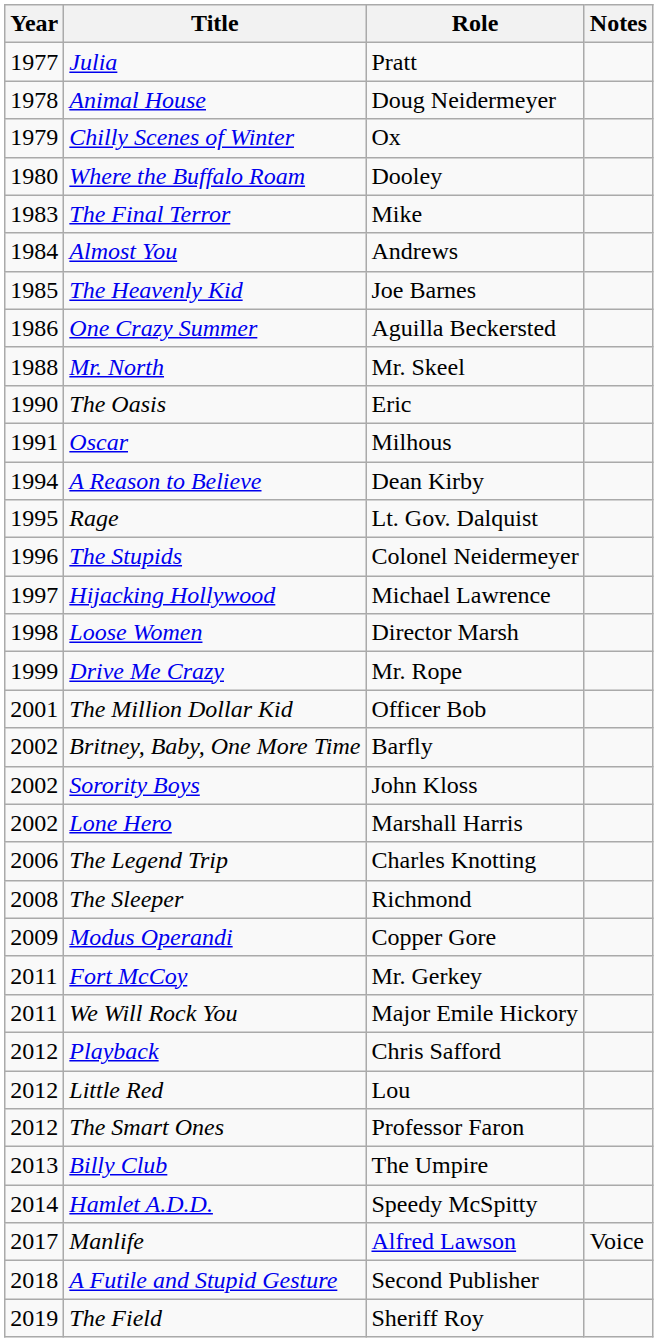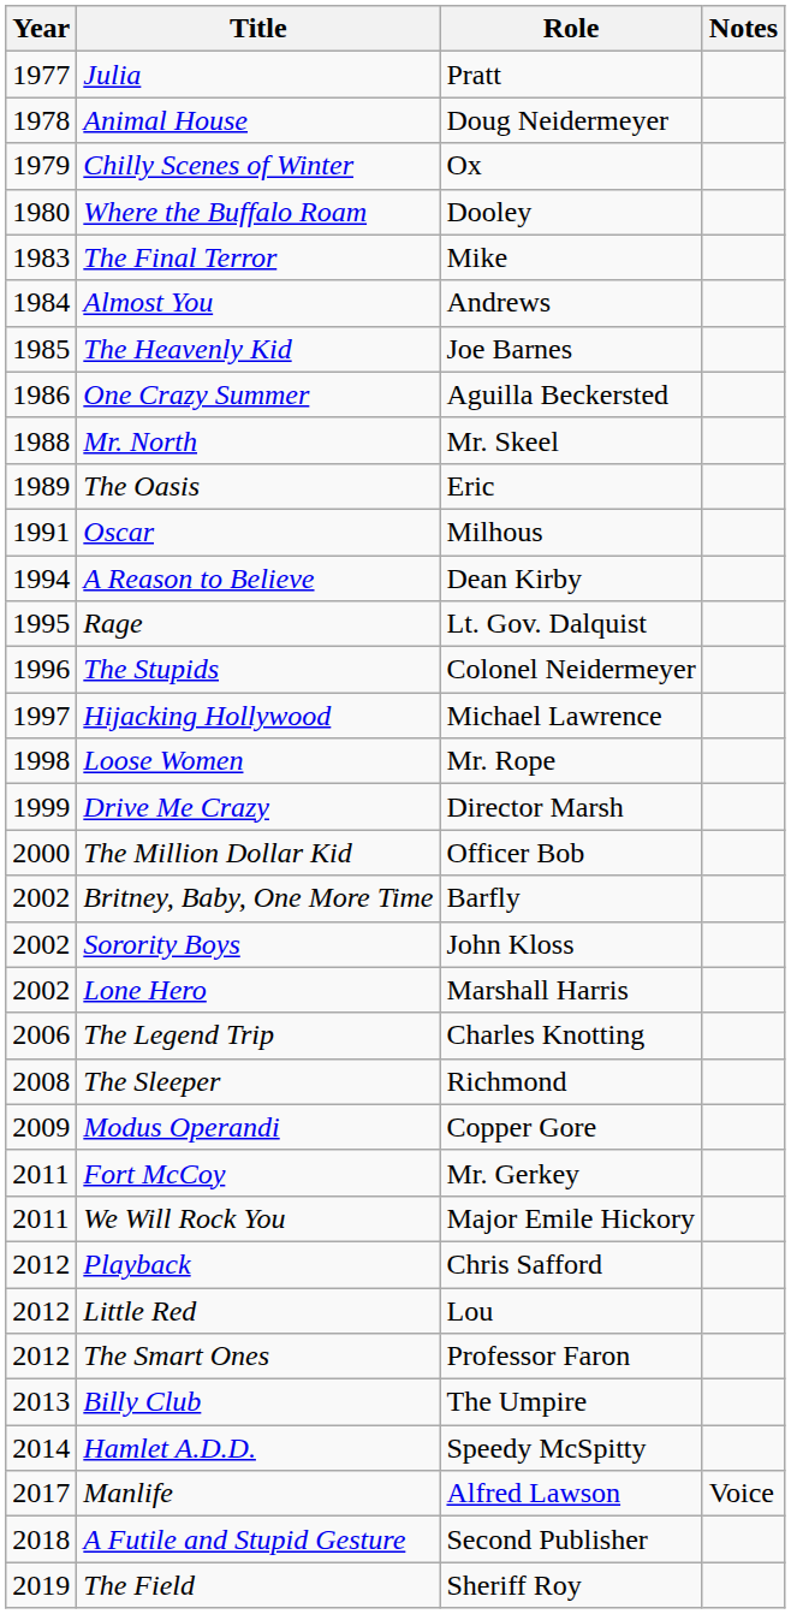The Oasis | Year: 1990 -> 1989
Loose Women | Role: Director Marsh -> Mr. Rope
Drive Me Crazy | Role: Mr. Rope -> Director Marsh
The Million Dollar Kid | Year: 2001 -> 2000
